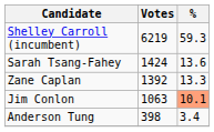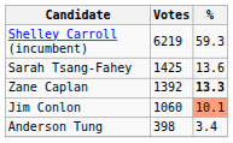Sarah Tsang-Fahey | Votes: 1424 -> 1425
Zane Caplan | %: normal -> bold
Jim Conlon | Votes: 1063 -> 1060
